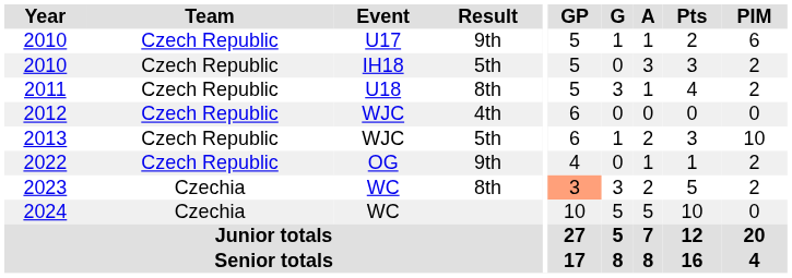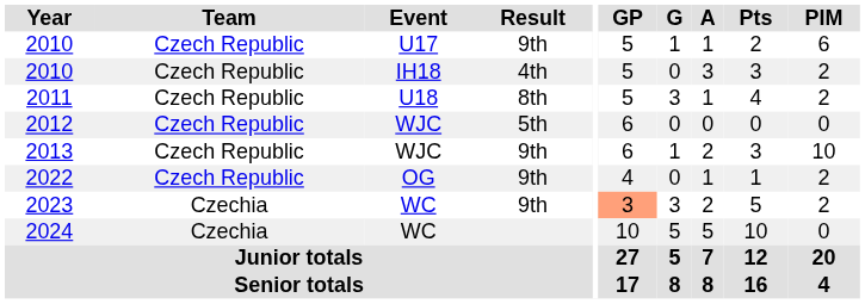2010 / IH18 | Result: 5th -> 4th
2012 | Result: 4th -> 5th
2013 | Result: 5th -> 9th
2023 | Result: 8th -> 9th
